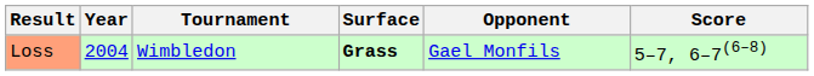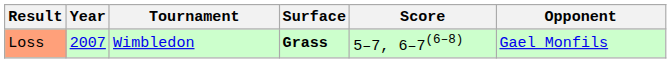columns swapped: Opponent <-> Score
Loss | Year: 2004 -> 2007
